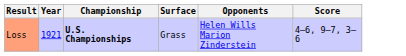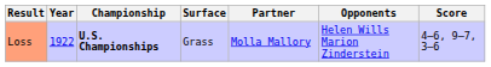+ column: Partner | Molla Mallory
Loss | Year: 1921 -> 1922
